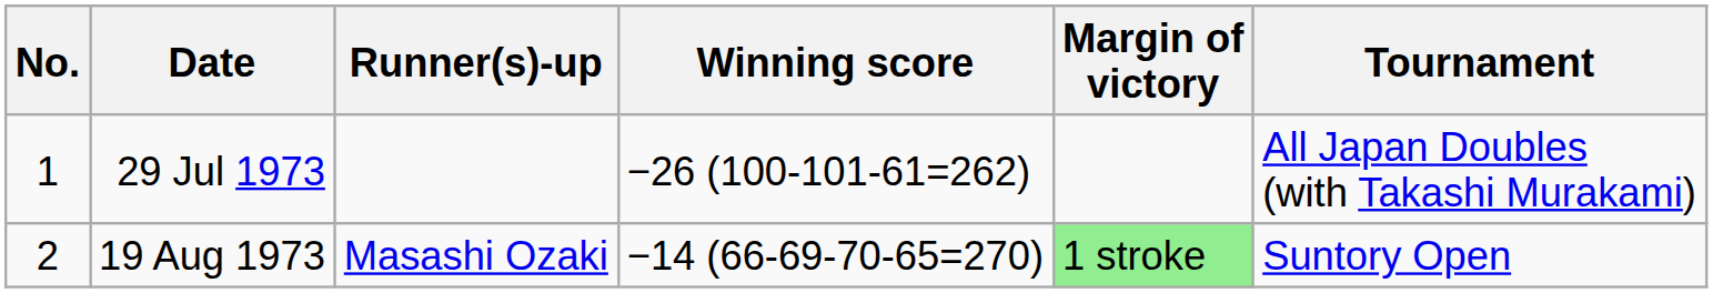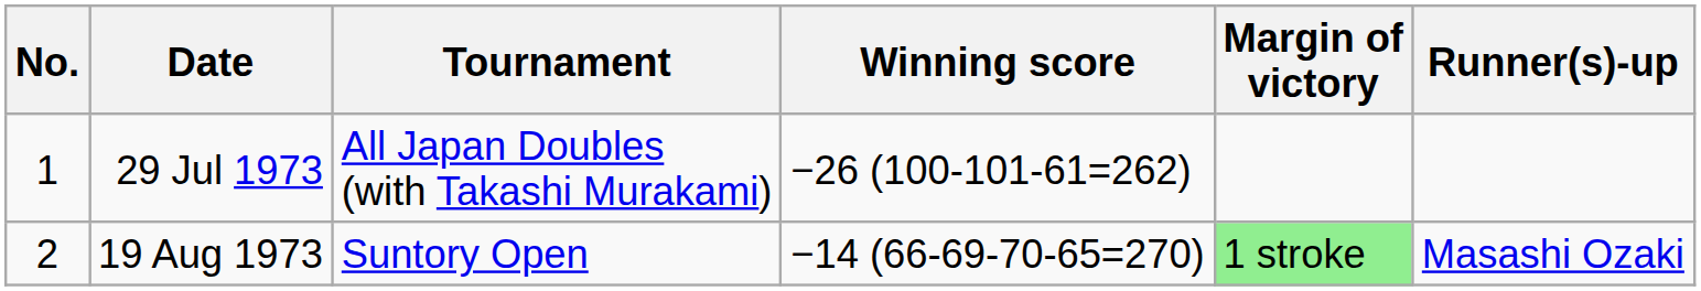columns swapped: Tournament <-> Runner(s)-up
